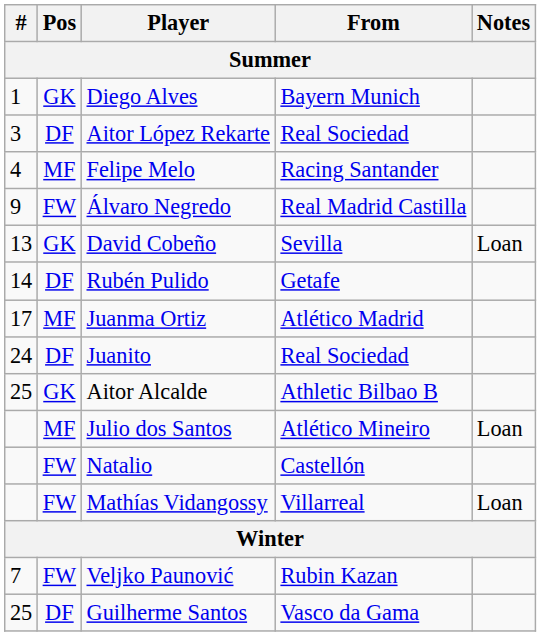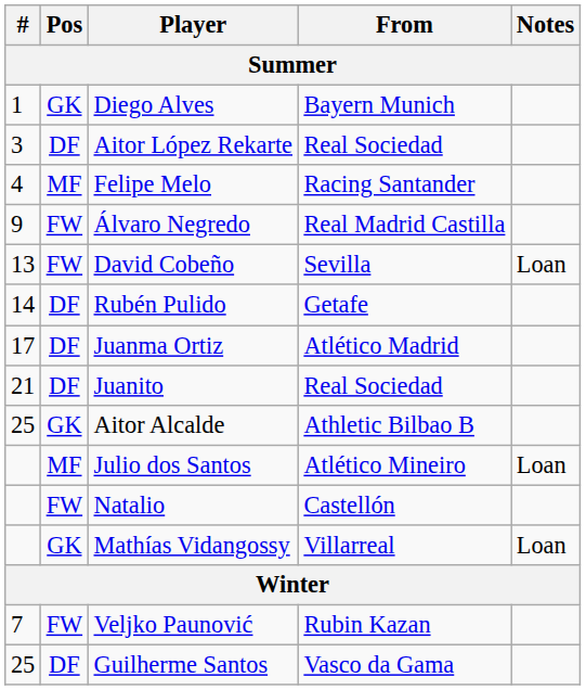David Cobeño | Pos: GK -> FW
Juanma Ortiz | Pos: MF -> DF
Juanito | #: 24 -> 21
Mathías Vidangossy | Pos: FW -> GK
